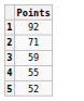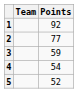+ column: Team
2 | Points: 71 -> 77
4 | Points: 55 -> 54
